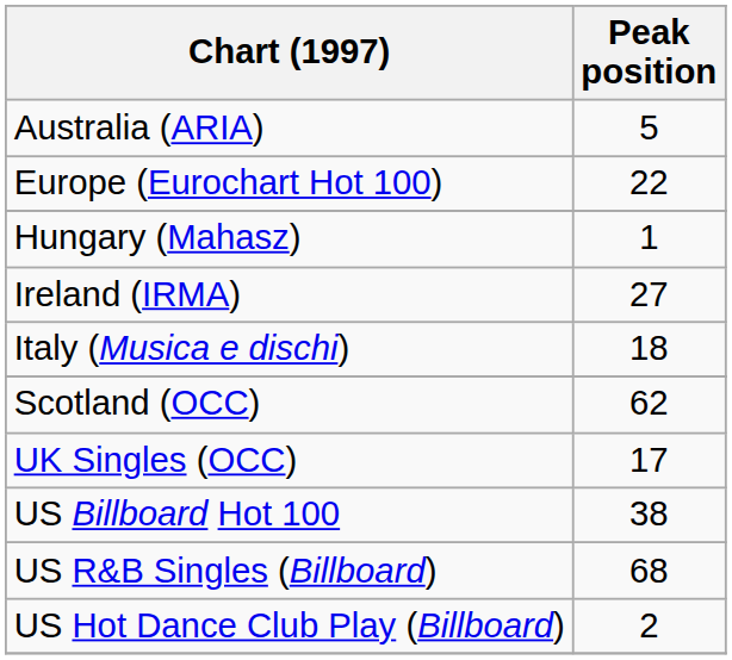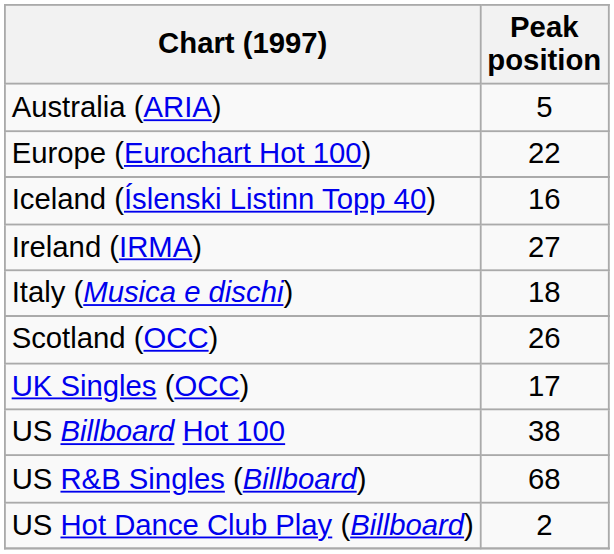- row: Hungary (Mahasz) | 1
+ row: Iceland (Íslenski Listinn Topp 40) | 16
Scotland (OCC) | Peak position: 62 -> 26
